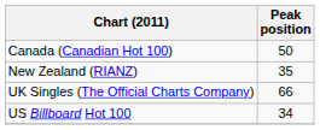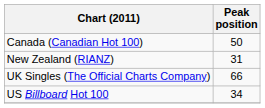New Zealand (RIANZ) | Peak position: 35 -> 31
